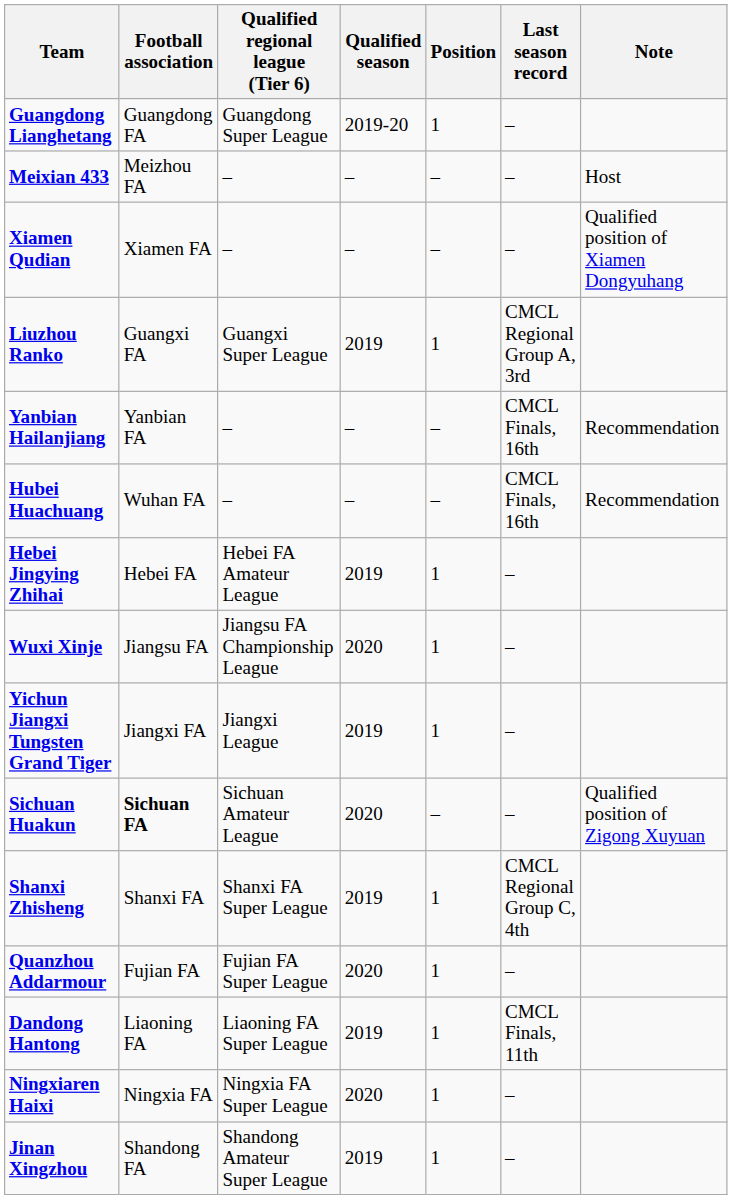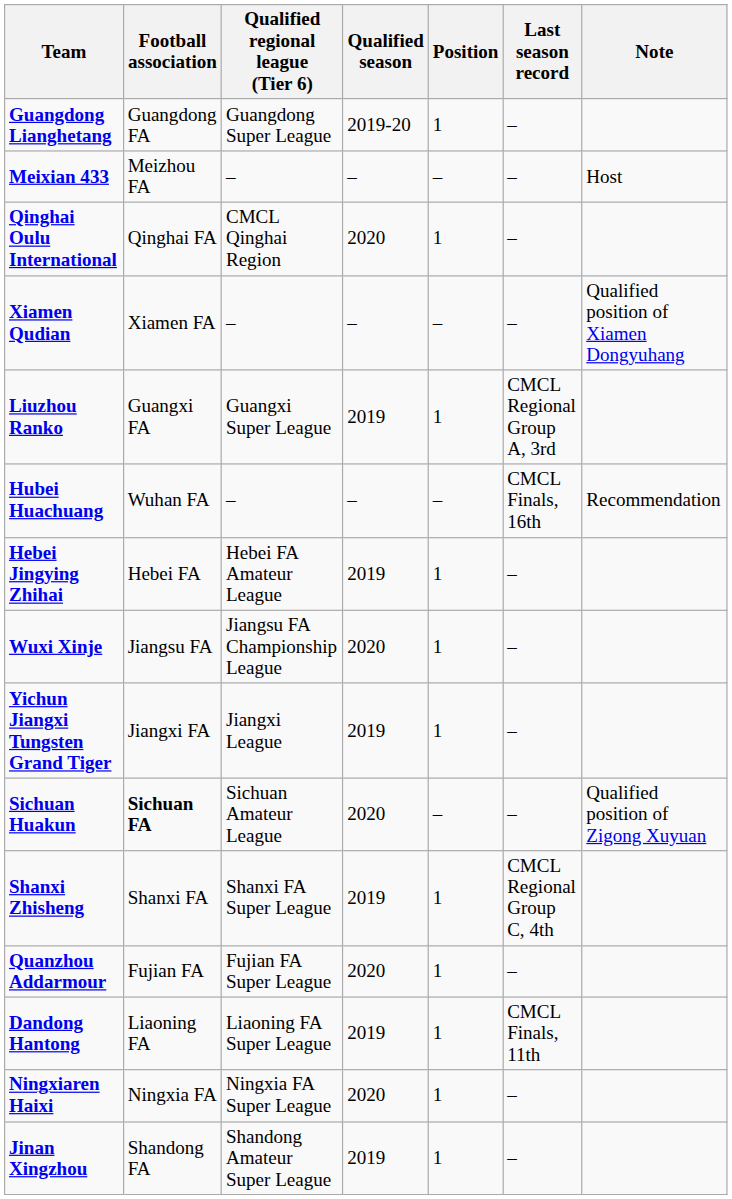+ row: Qinghai Oulu International | Qinghai FA | CMCL Qinghai Region | 2020 | 1 | –
- row: Yanbian Hailanjiang | Yanbian FA | – | – | – | CMCL Finals, 16th | Recommendation
